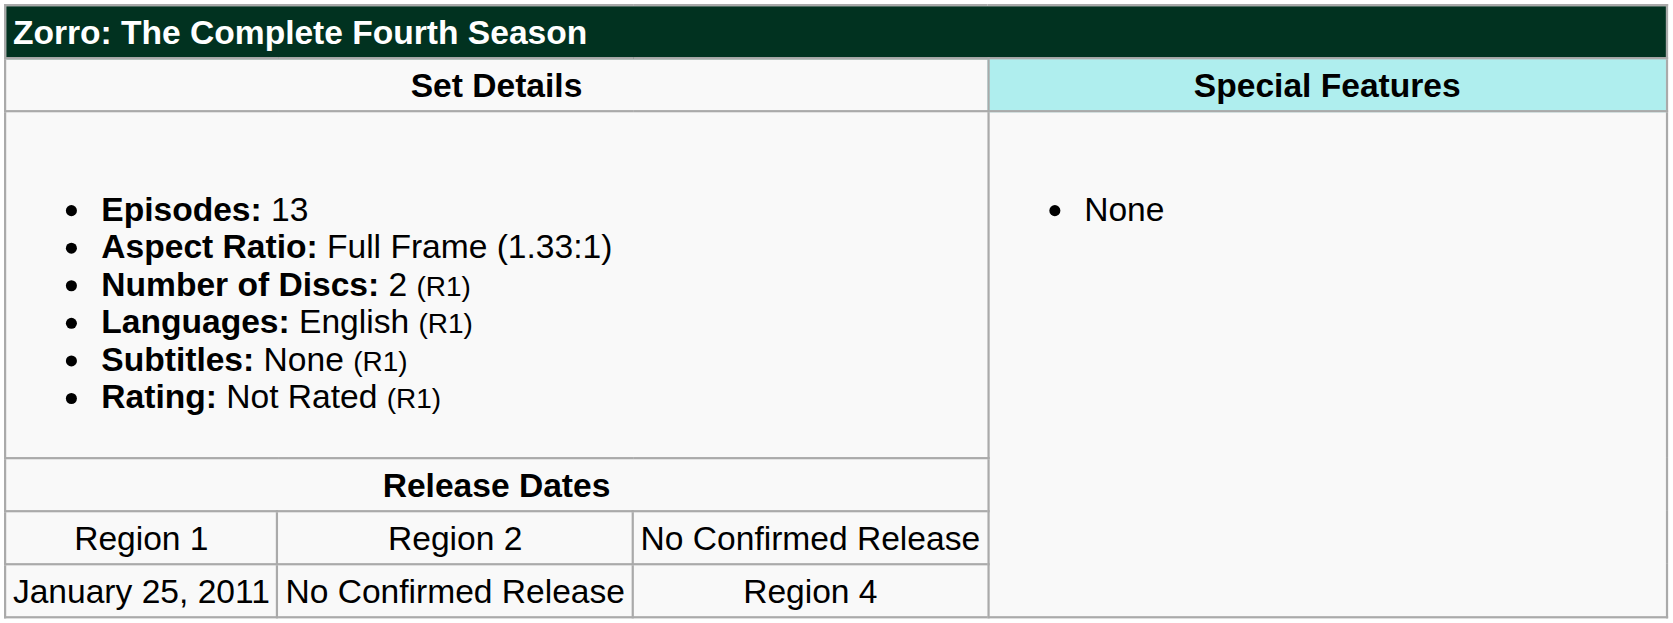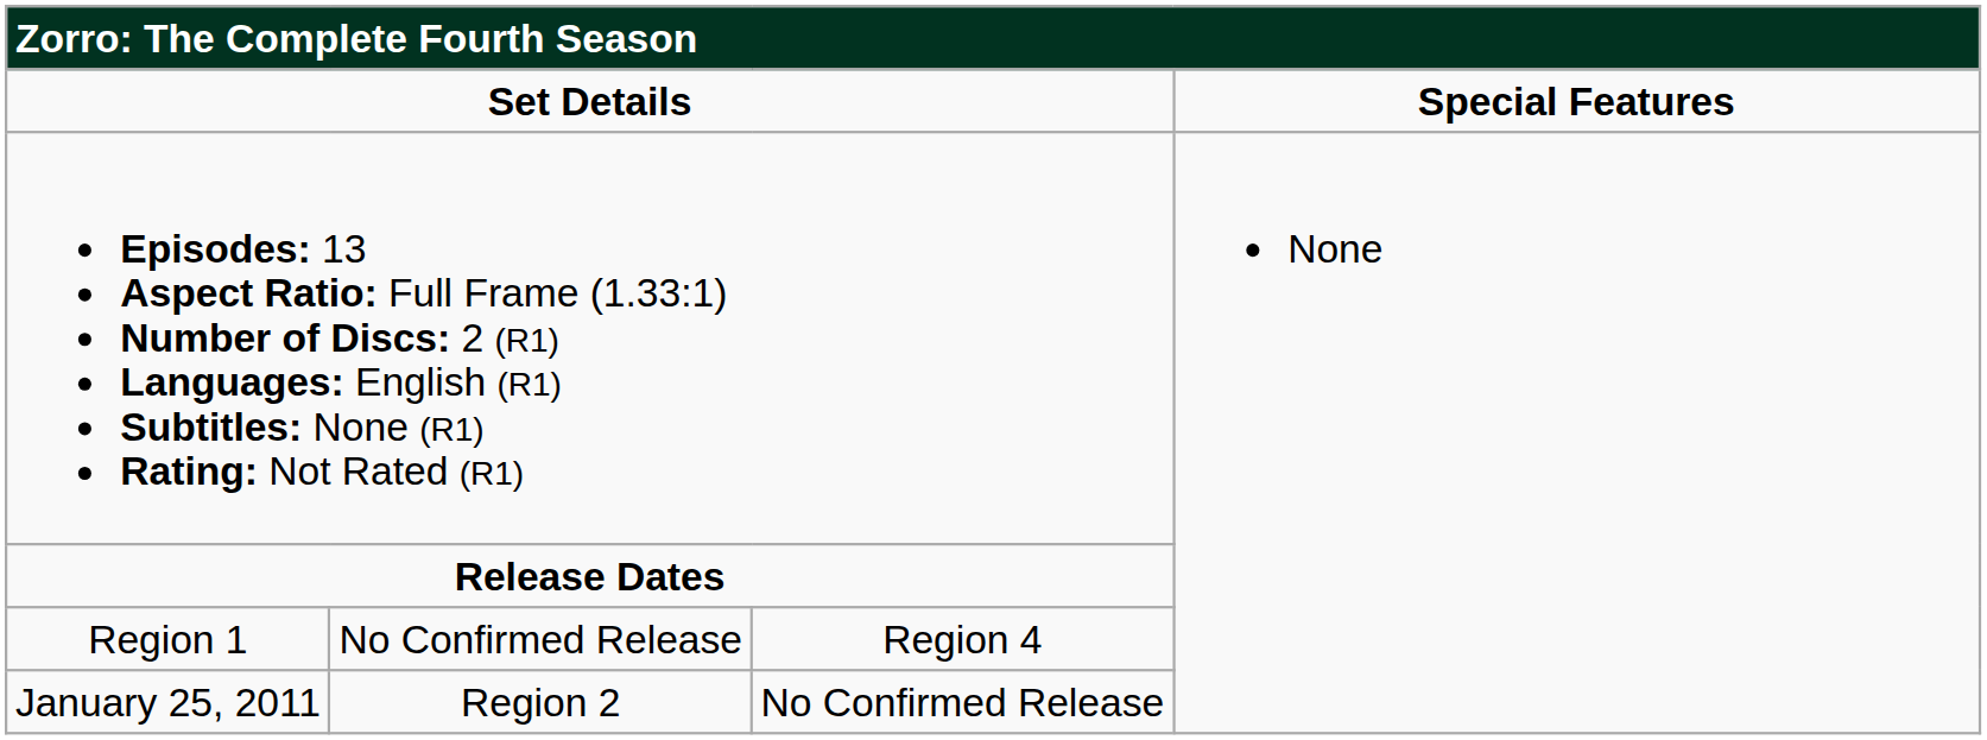Set Details | column 4: paleturquoise background -> no background
Region 1 | column 2: Region 2 -> No Confirmed Release
Region 1 | column 3: No Confirmed Release -> Region 4
January 25, 2011 | column 2: No Confirmed Release -> Region 2
January 25, 2011 | column 3: Region 4 -> No Confirmed Release
